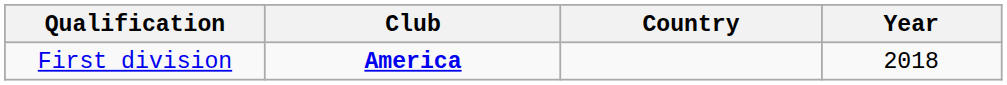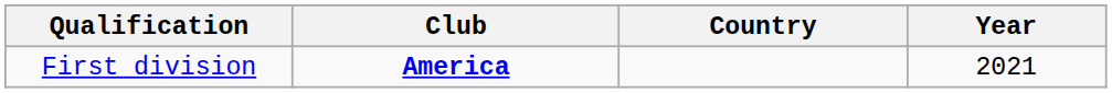First division | Year: 2018 -> 2021
